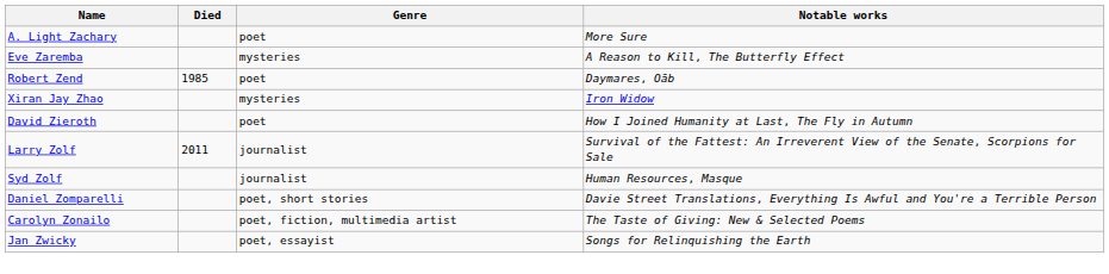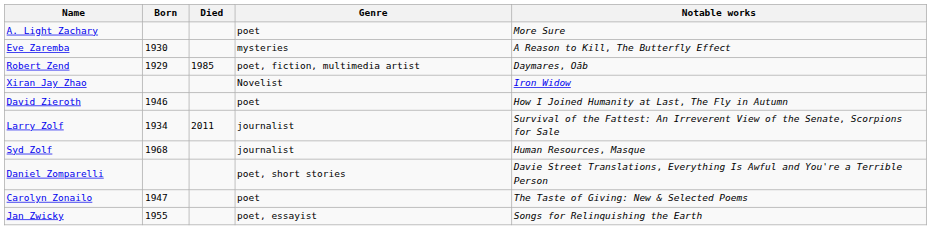+ column: Born | 1930 | 1929 | 1946 | 1934 | 1968 | 1947 | 1955
Robert Zend | Genre: poet -> poet, fiction, multimedia artist
Xiran Jay Zhao | Genre: mysteries -> Novelist
Carolyn Zonailo | Genre: poet, fiction, multimedia artist -> poet
